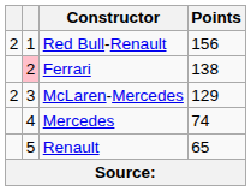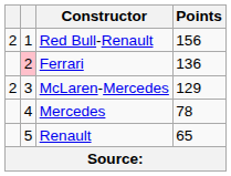Ferrari | Points: 138 -> 136
Mercedes | Points: 74 -> 78
